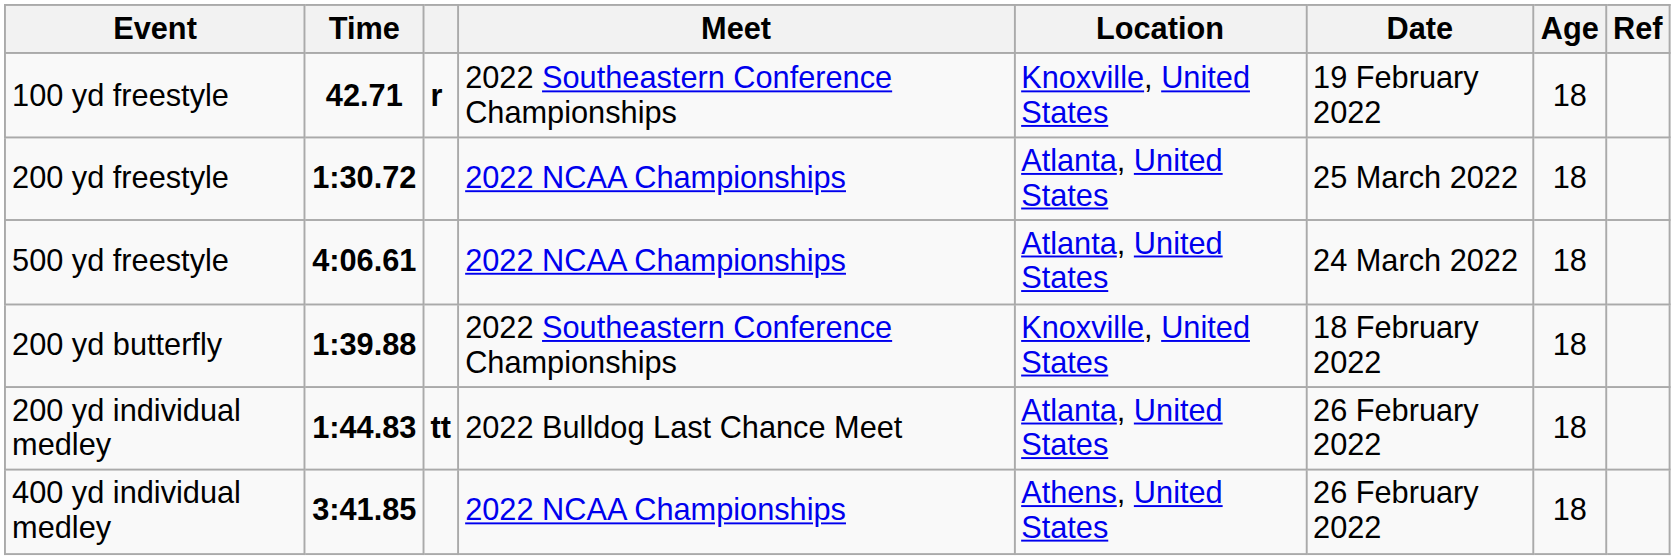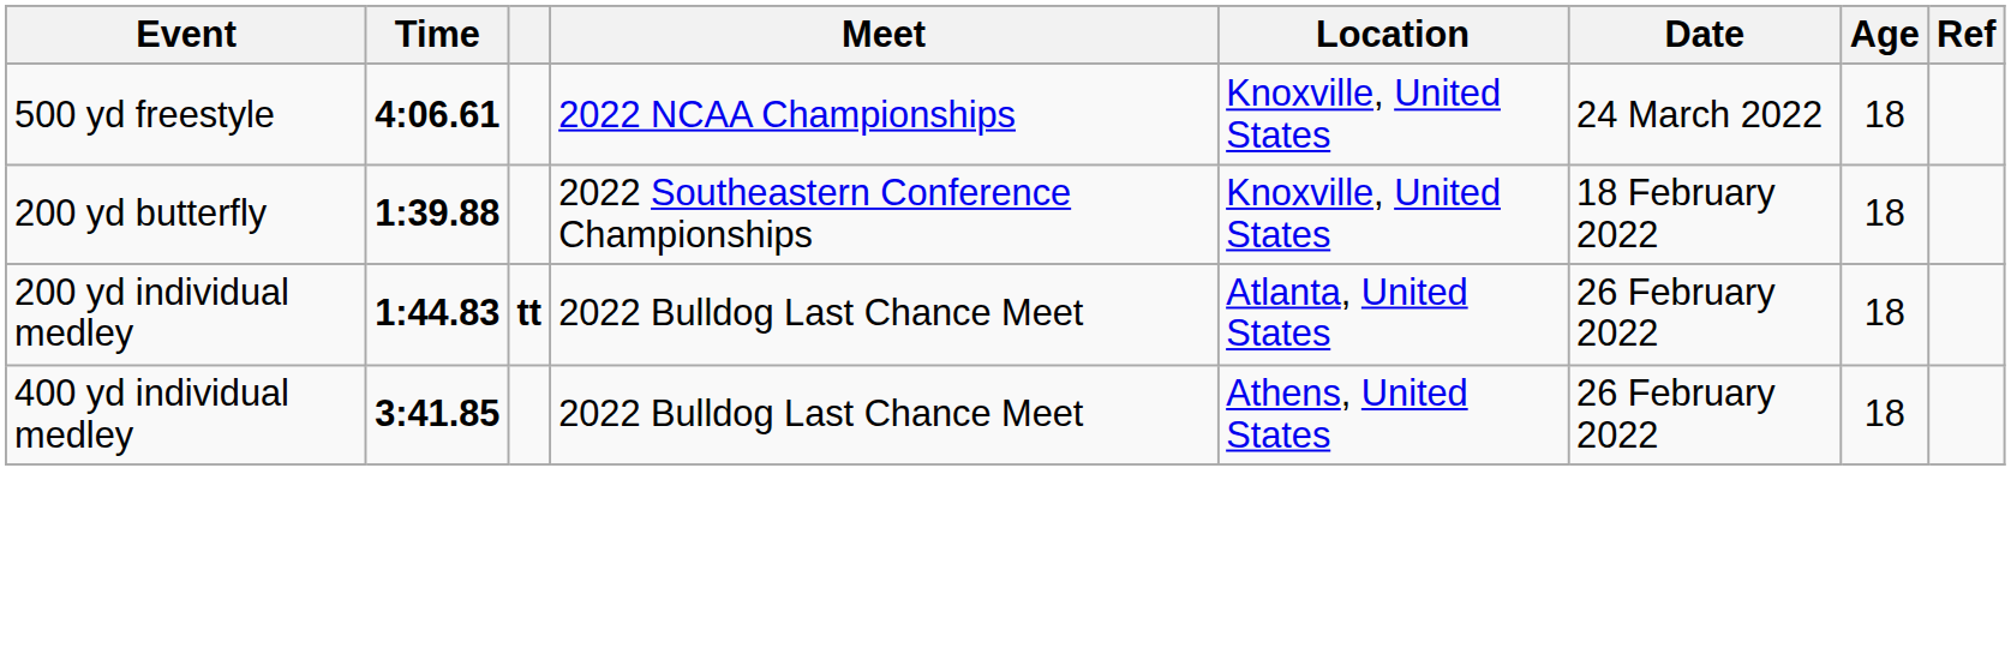- row: 100 yd freestyle | 42.71 | r | 2022 Southeastern Conference Championships | Knoxville, United States | 19 February 2022 | 18
- row: 200 yd freestyle | 1:30.72 | 2022 NCAA Championships | Atlanta, United States | 25 March 2022 | 18
500 yd freestyle | Location: Atlanta, United States -> Knoxville, United States
400 yd individual medley | Meet: 2022 NCAA Championships -> 2022 Bulldog Last Chance Meet
